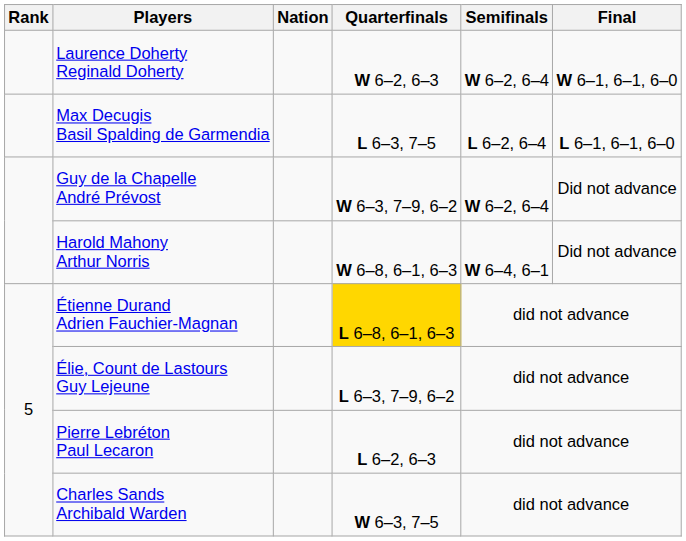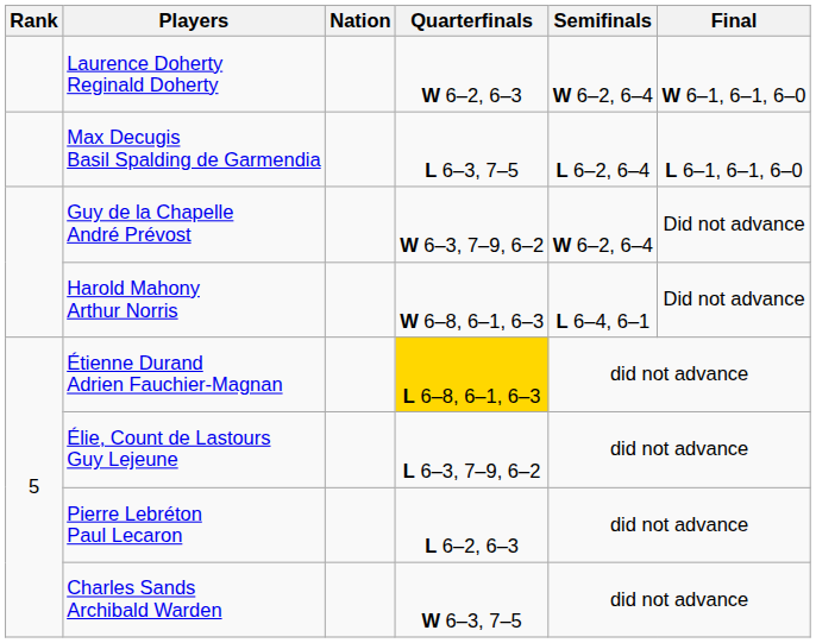Harold Mahony Arthur Norris | Semifinals: W 6–4, 6–1 -> L 6–4, 6–1
